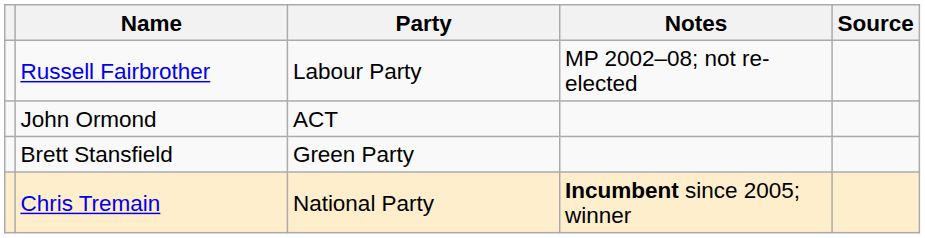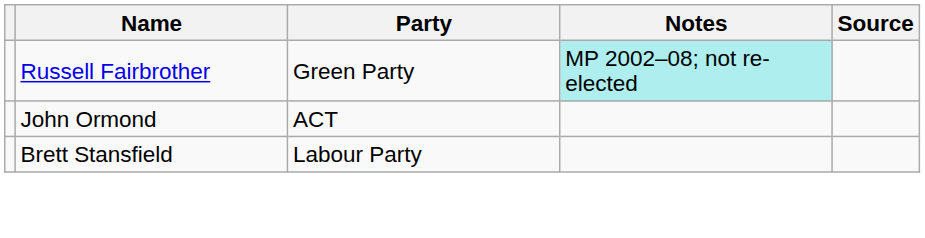Russell Fairbrother | Party: Labour Party -> Green Party
Russell Fairbrother | Notes: no background -> paleturquoise background
Brett Stansfield | Party: Green Party -> Labour Party
- row: Chris Tremain | National Party | Incumbent since 2005; winner
